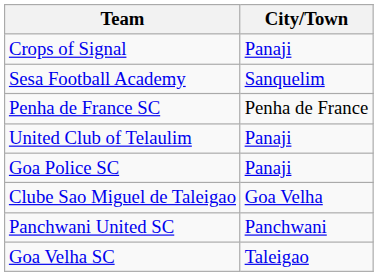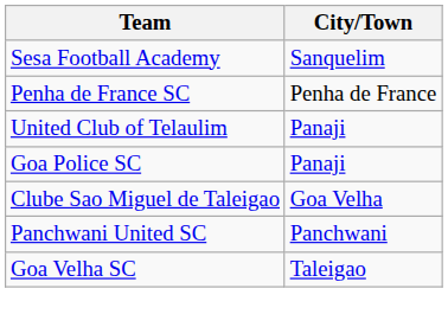- row: Crops of Signal | Panaji
